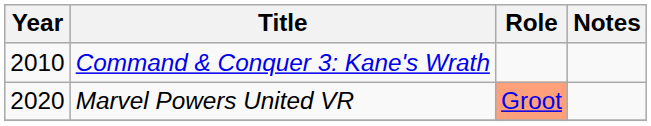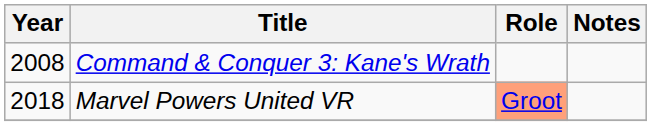Command & Conquer 3: Kane's Wrath | Year: 2010 -> 2008
Marvel Powers United VR | Year: 2020 -> 2018
